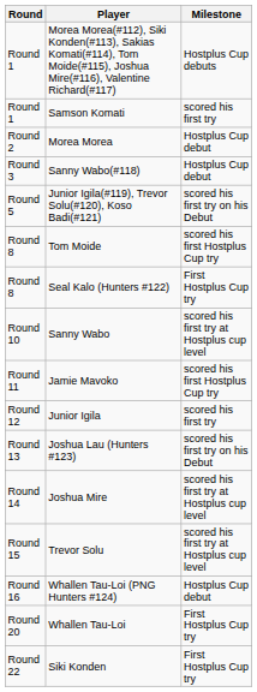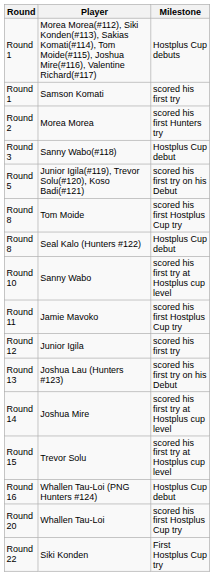Morea Morea | Milestone: Hostplus Cup debut -> scored his first Hunters try
Seal Kalo (Hunters #122) | Milestone: First Hostplus Cup try -> Hostplus Cup debut
Whallen Tau-Loi | Milestone: First Hostplus Cup try -> scored his first Hostplus Cup try
